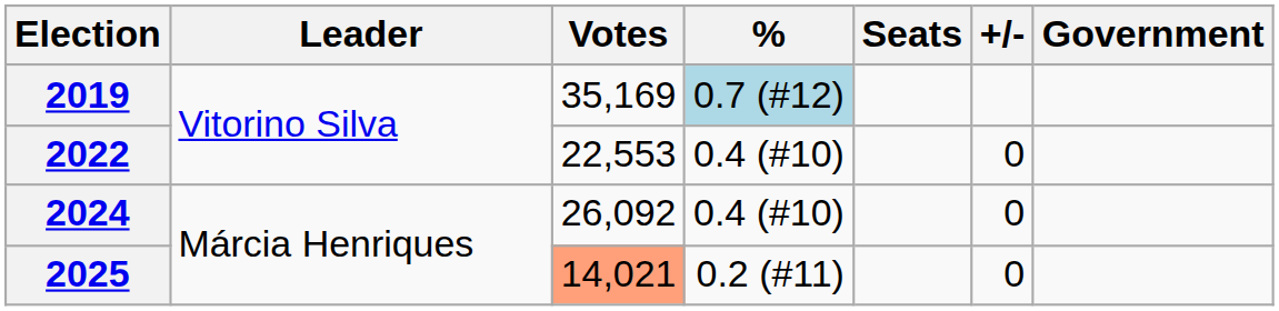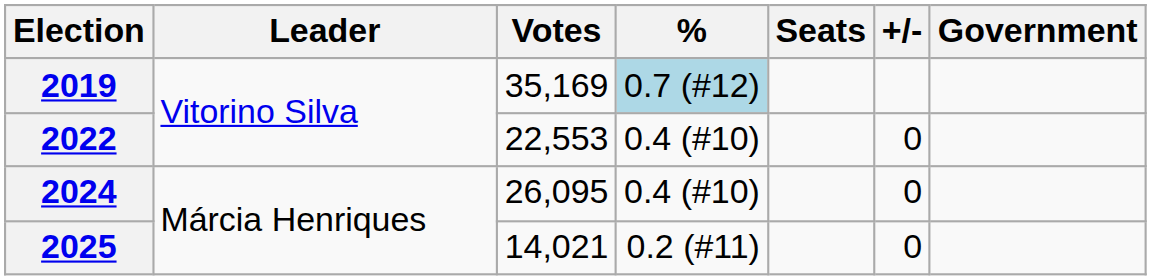2024 | Votes: 26,092 -> 26,095
2025 | Votes: lightsalmon background -> no background
